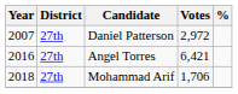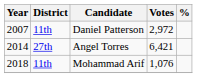Daniel Patterson | District: 27th -> 11th
Angel Torres | Year: 2016 -> 2014
Mohammad Arif | District: 27th -> 11th
Mohammad Arif | Votes: 1,706 -> 1,076
